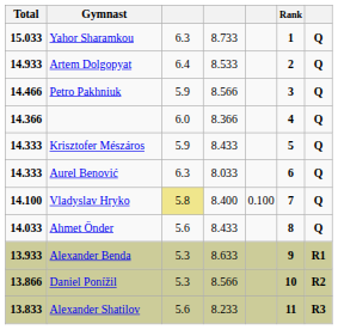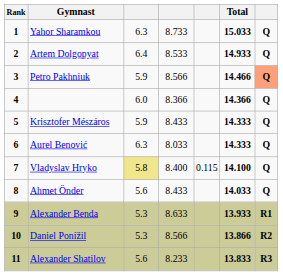columns swapped: Rank <-> Total
Petro Pakhniuk | column 7: no background -> lightsalmon background
Vladyslav Hryko | column 5: 0.100 -> 0.115
